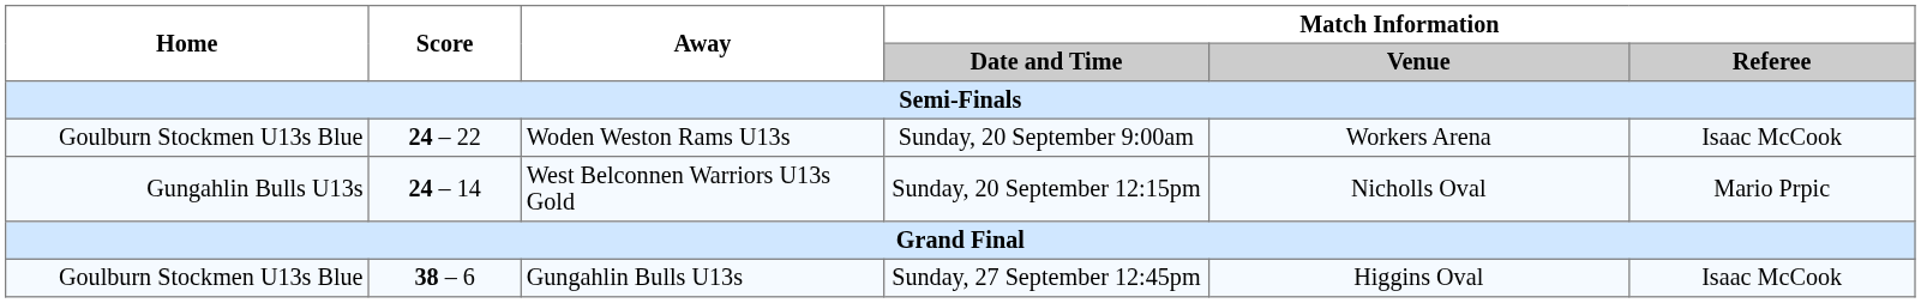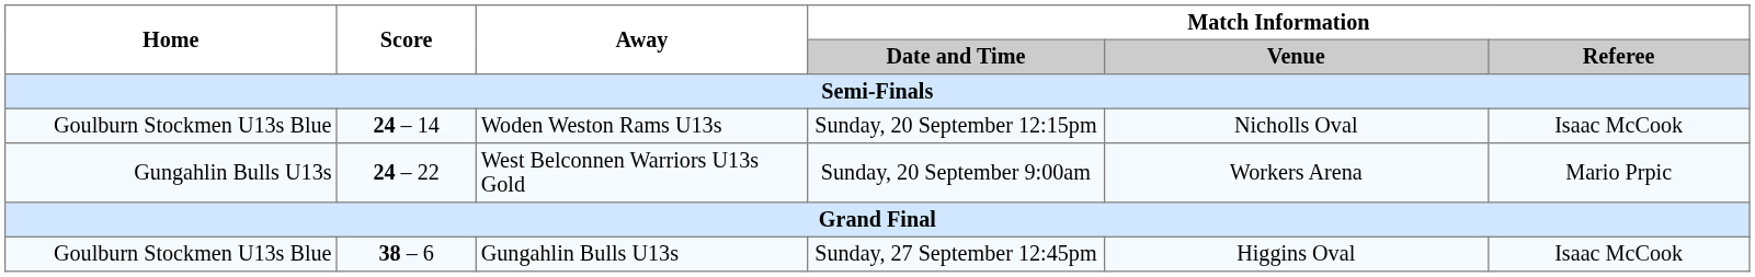Woden Weston Rams U13s | Score: 24 – 22 -> 24 – 14
Woden Weston Rams U13s | Match Information / Date and Time: Sunday, 20 September 9:00am -> Sunday, 20 September 12:15pm
Woden Weston Rams U13s | Match Information / Venue: Workers Arena -> Nicholls Oval
West Belconnen Warriors U13s Gold | Score: 24 – 14 -> 24 – 22
West Belconnen Warriors U13s Gold | Match Information / Date and Time: Sunday, 20 September 12:15pm -> Sunday, 20 September 9:00am
West Belconnen Warriors U13s Gold | Match Information / Venue: Nicholls Oval -> Workers Arena
